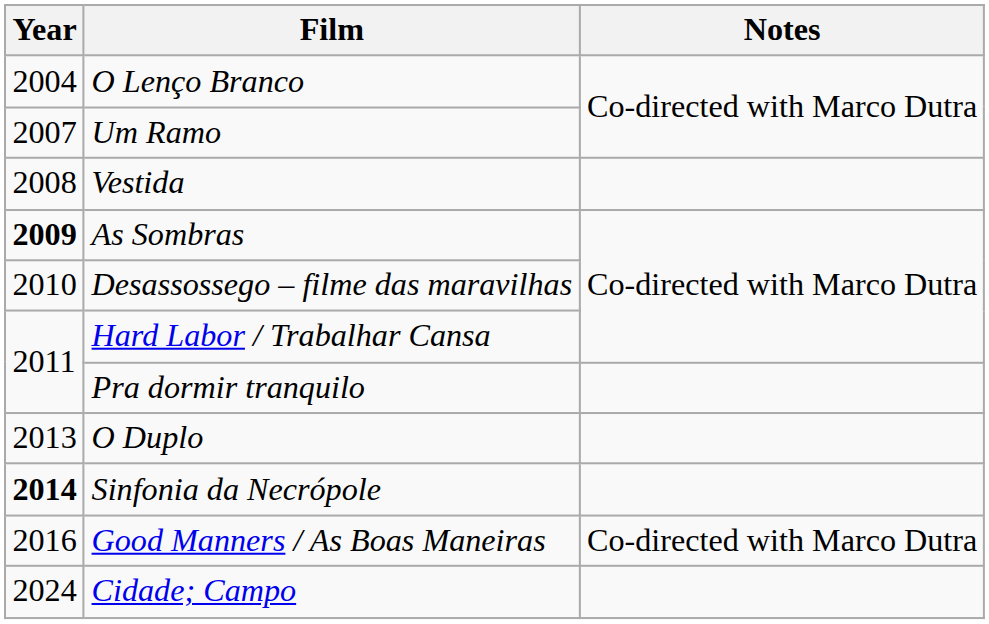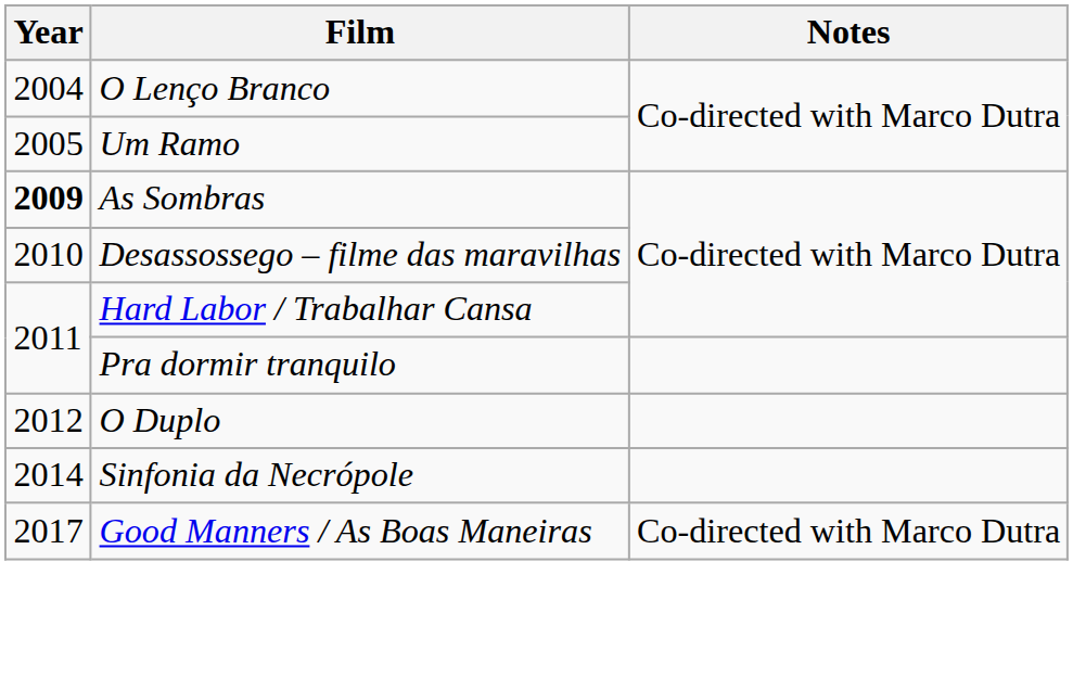Um Ramo | Year: 2007 -> 2005
- row: 2008 | Vestida
O Duplo | Year: 2013 -> 2012
Sinfonia da Necrópole | Year: bold -> normal
Good Manners / As Boas Maneiras | Year: 2016 -> 2017
- row: 2024 | Cidade; Campo
